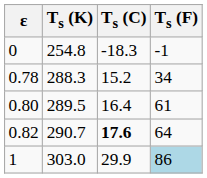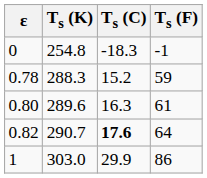0.78 | Ts (F): 34 -> 59
0.80 | Ts (K): 289.5 -> 289.6
0.80 | Ts (C): 16.4 -> 16.3
1 | Ts (F): lightblue background -> no background
